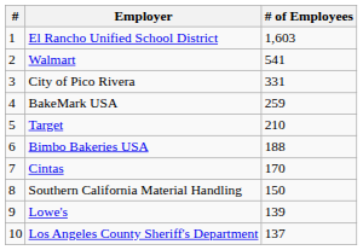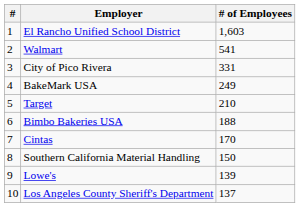BakeMark USA | # of Employees: 259 -> 249
